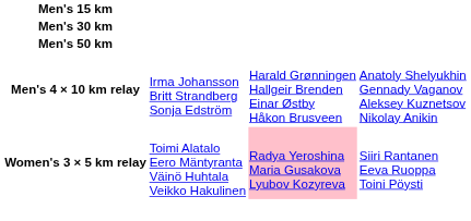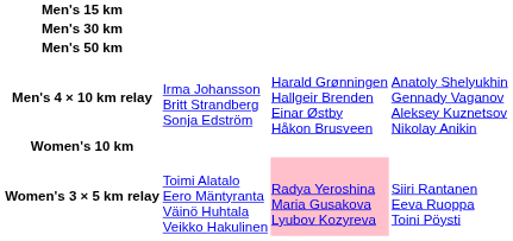+ row: Women's 10 km
